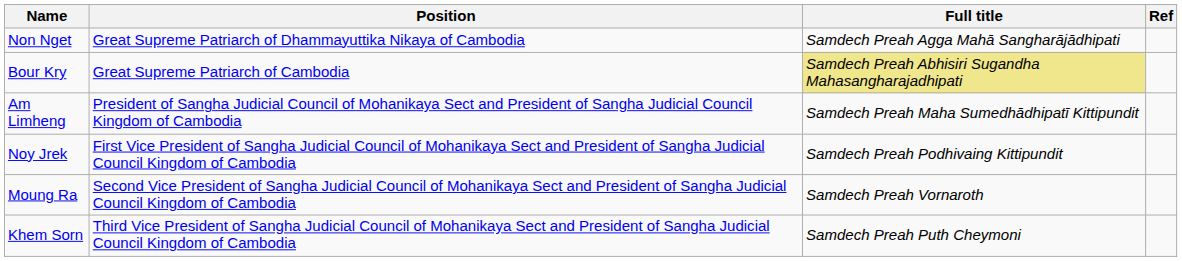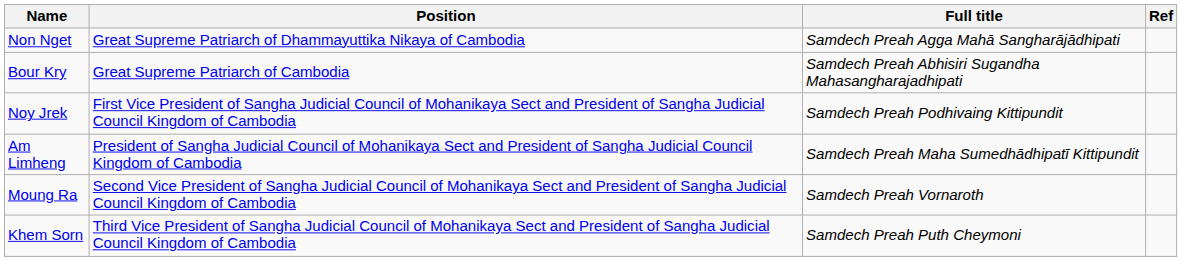Bour Kry | Full title: khaki background -> no background
rows swapped: Am Limheng <-> Noy Jrek
